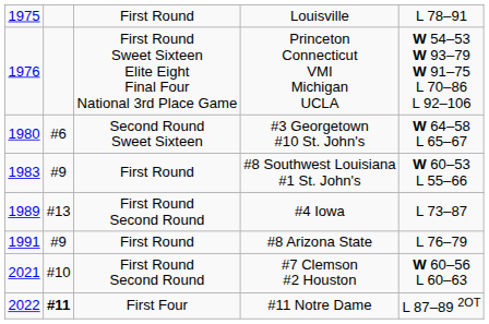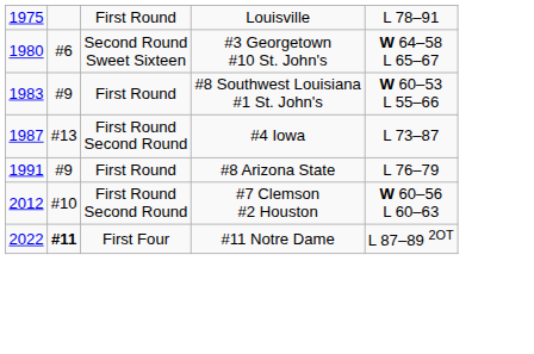- row: 1976 | First Round Sweet Sixteen Elite Eight Final Four National 3rd Place Game | Princeton Connecticut VMI Michigan UCLA | W 54–53 W 93–79 W 91–75 L 70–86 L 92–106
#4 Iowa | column 1: 1989 -> 1987
#7 Clemson #2 Houston | column 1: 2021 -> 2012
